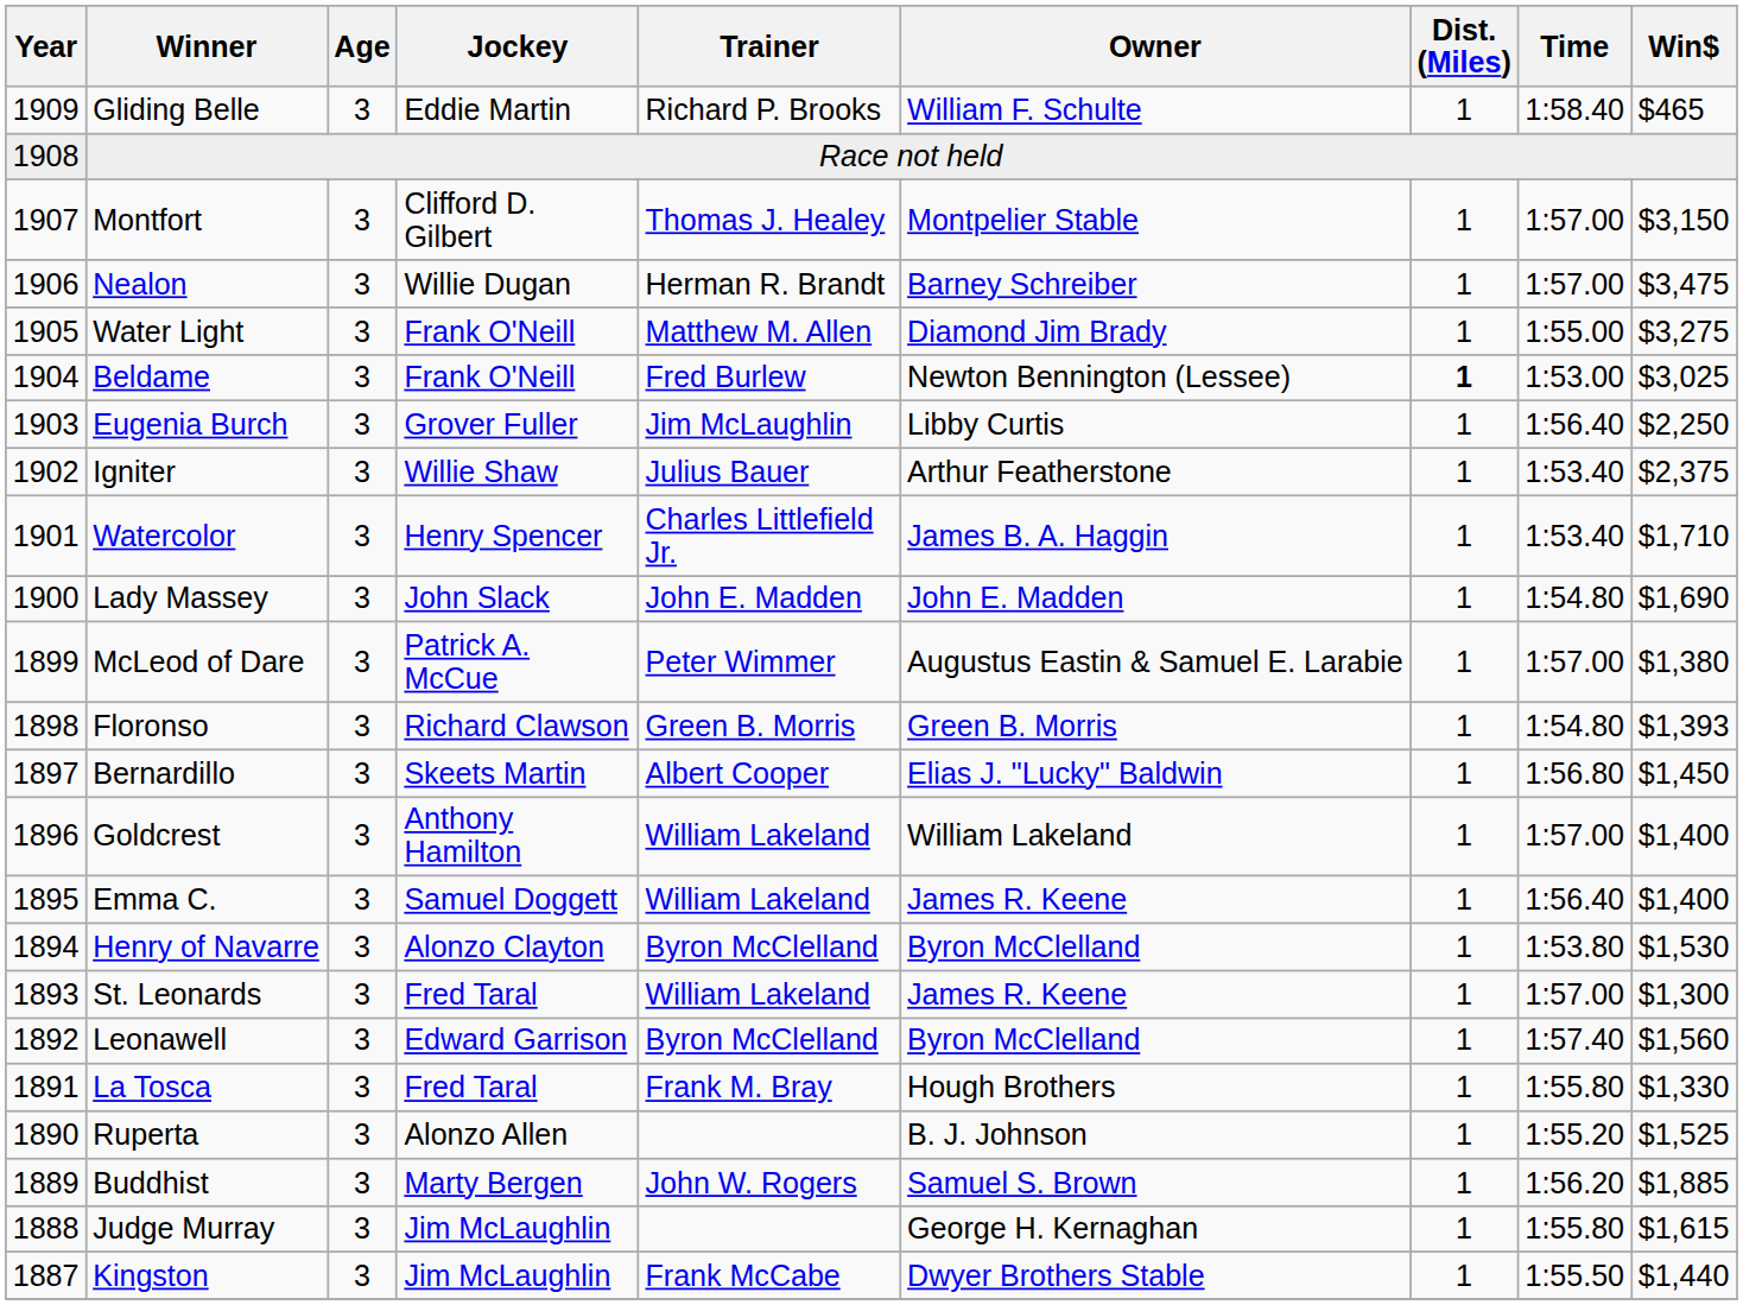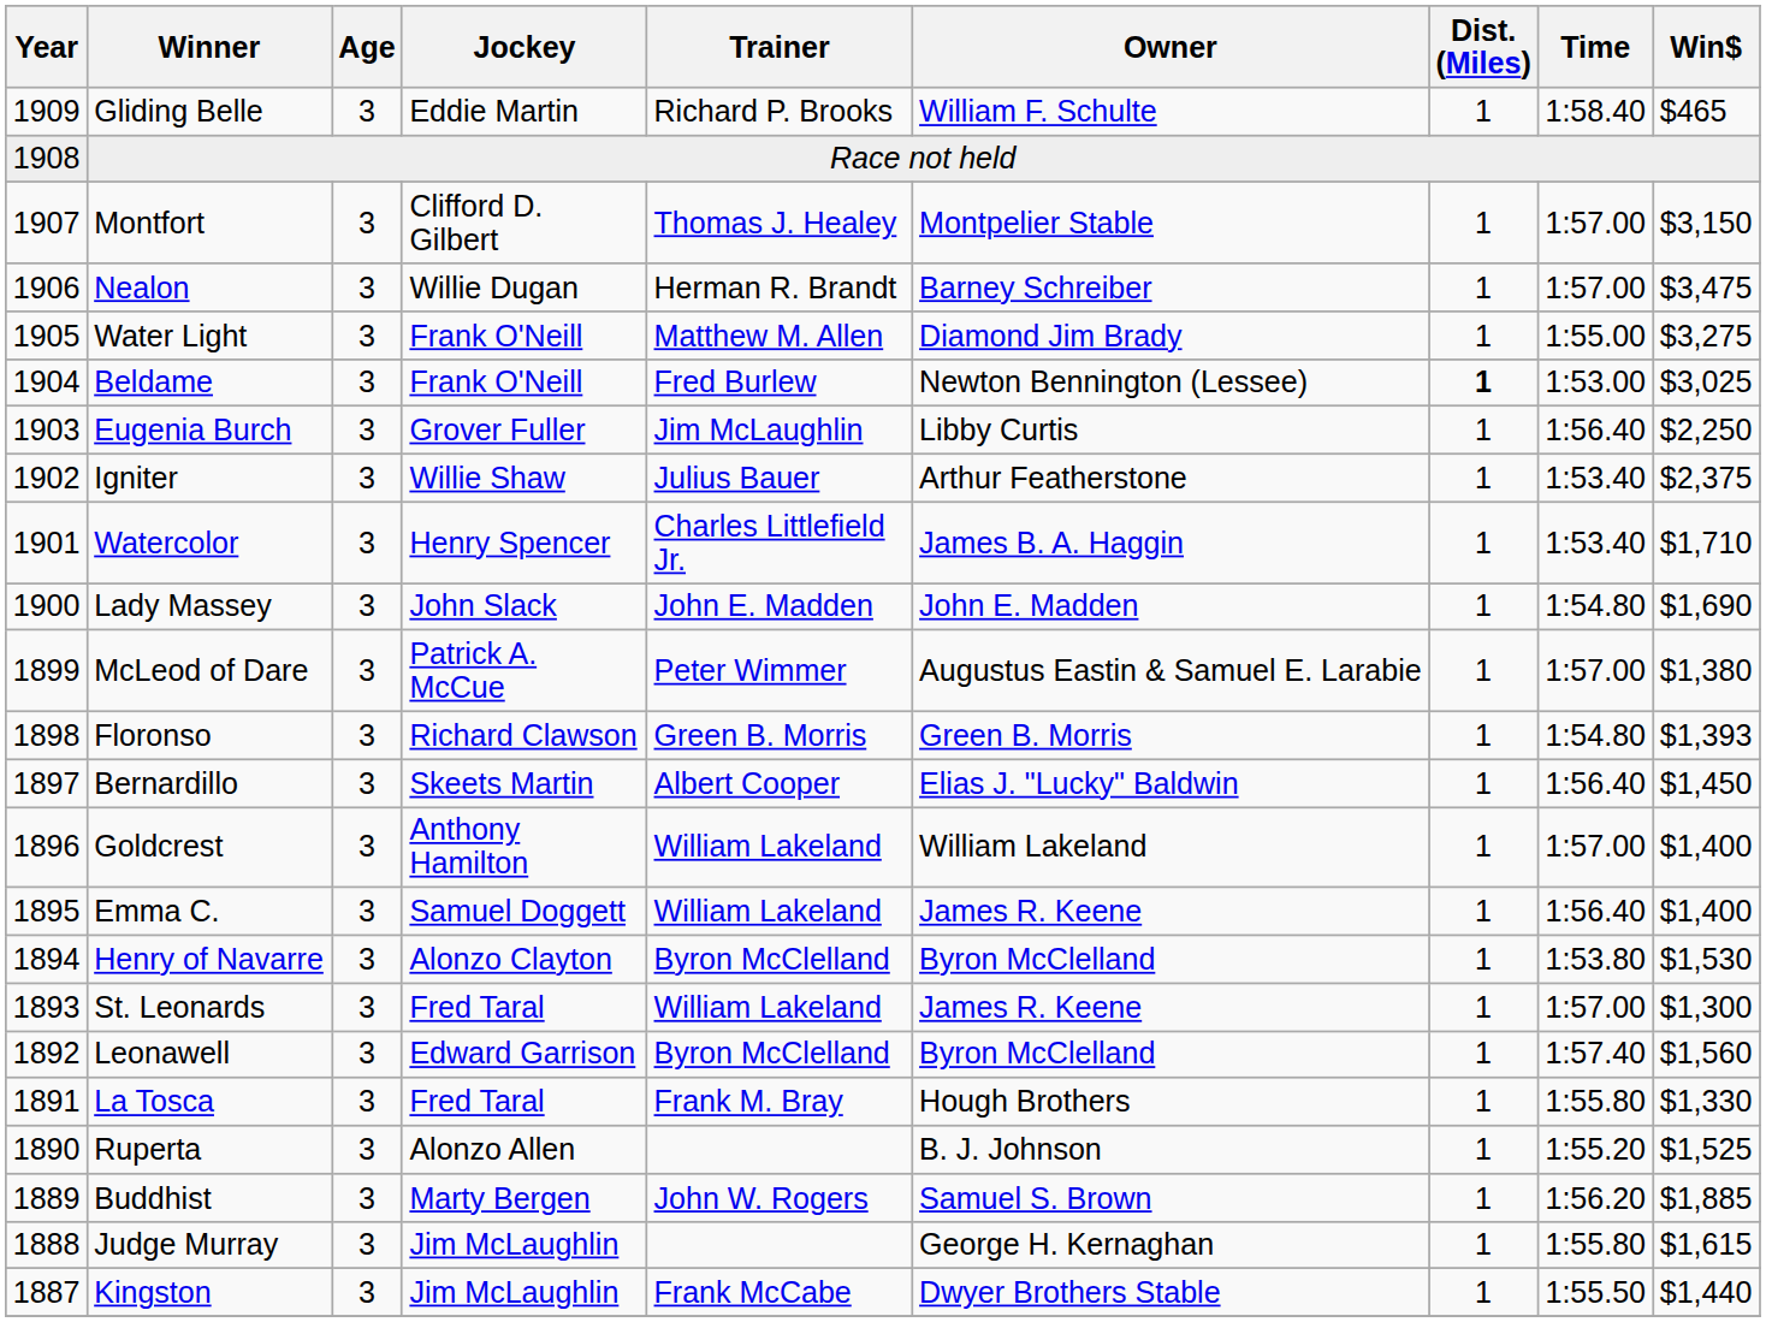Bernardillo | Time: 1:56.80 -> 1:56.40
